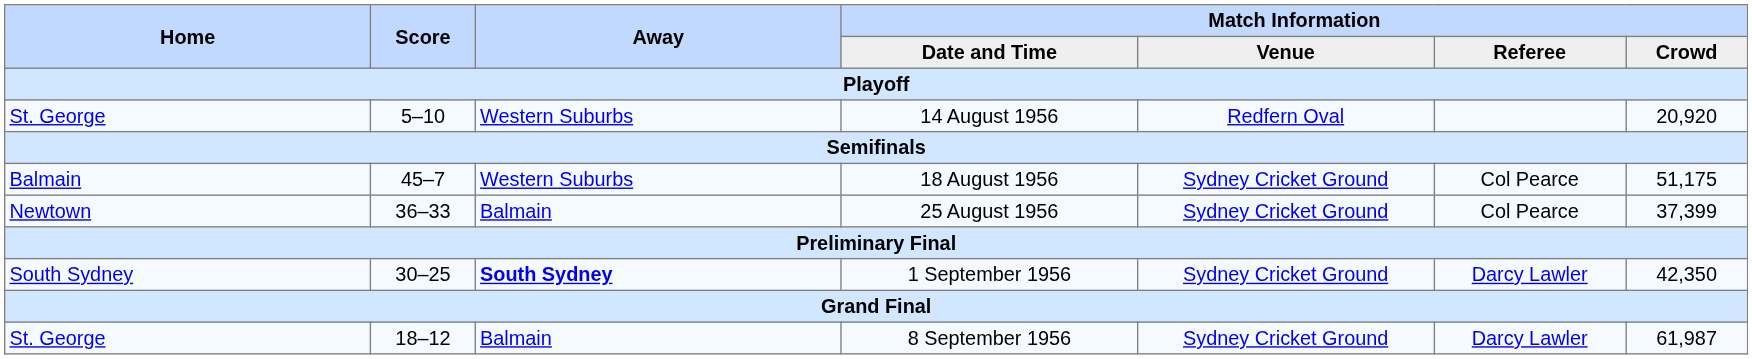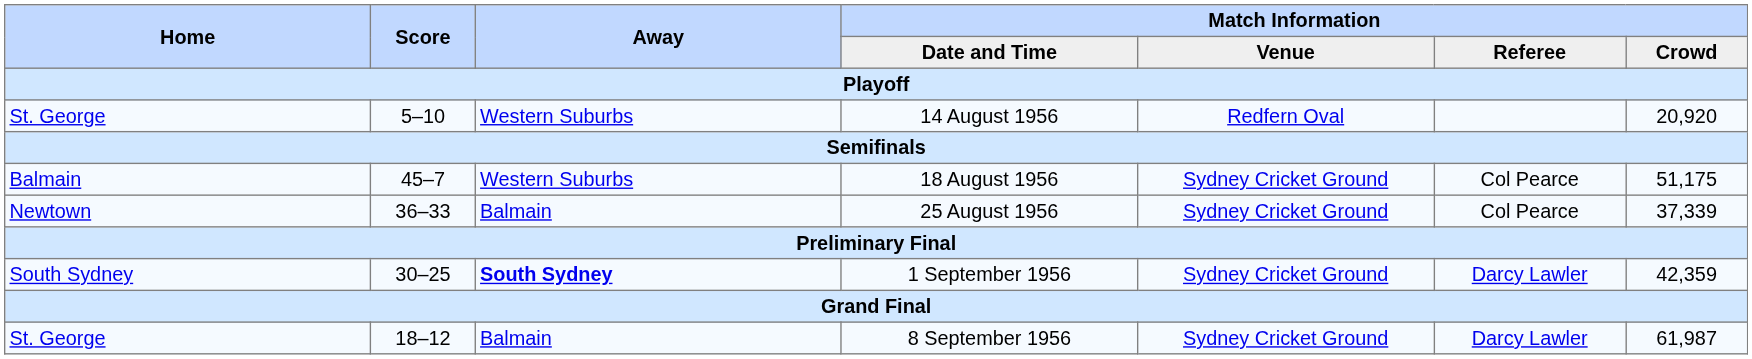25 August 1956 | Match Information / Crowd: 37,399 -> 37,339
1 September 1956 | Match Information / Crowd: 42,350 -> 42,359
